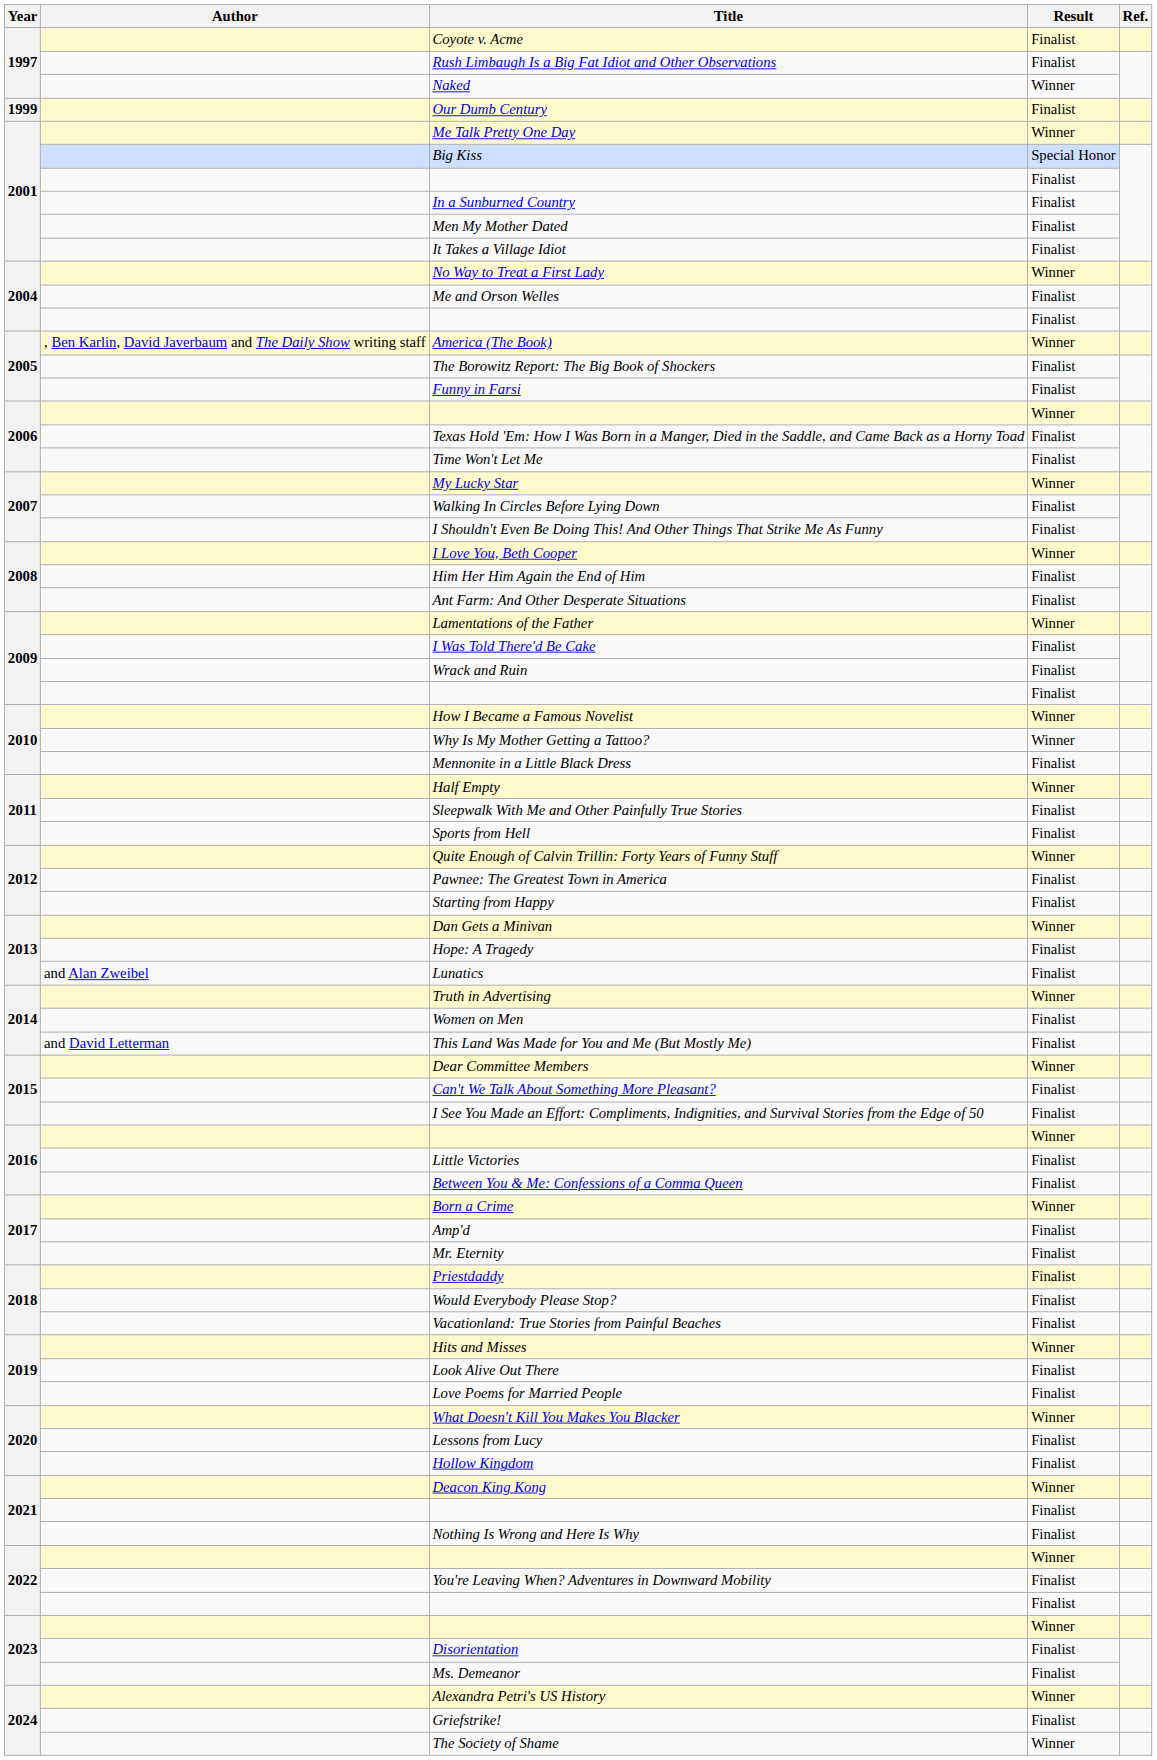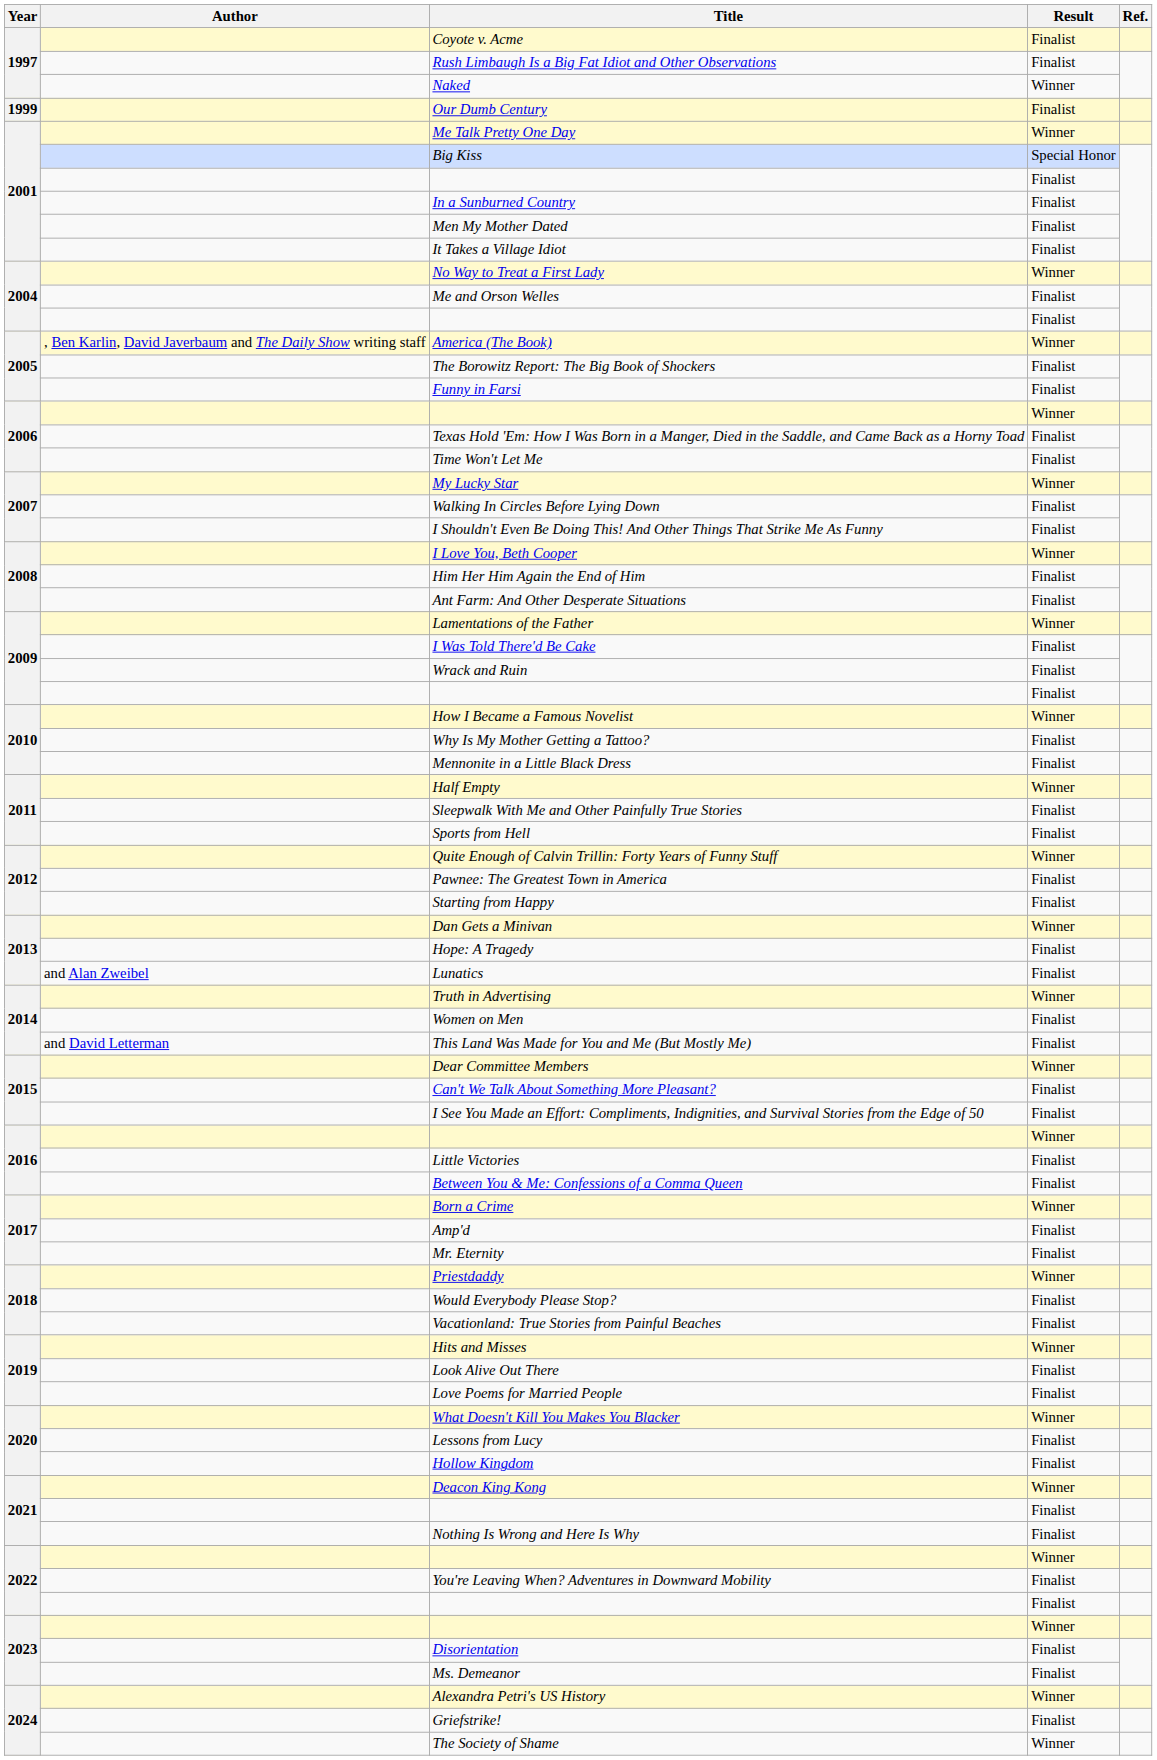Why Is My Mother Getting a Tattoo? | Result: Winner -> Finalist
Priestdaddy | Result: Finalist -> Winner
